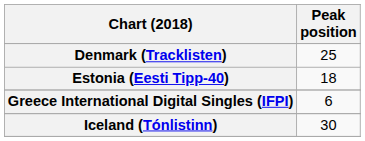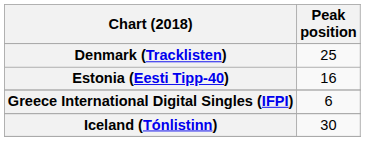Estonia (Eesti Tipp-40) | Peak position: 18 -> 16
